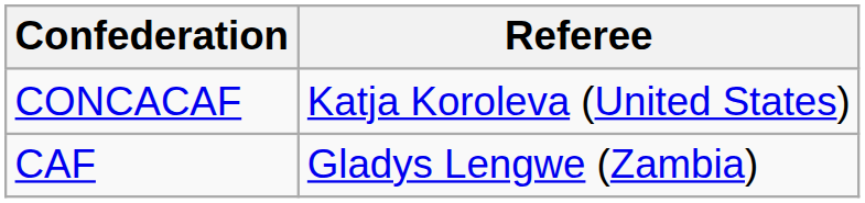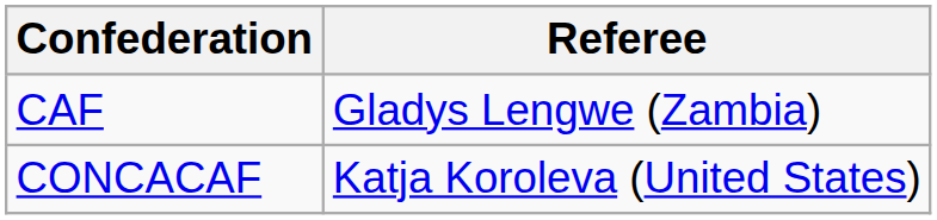rows swapped: CAF <-> CONCACAF
